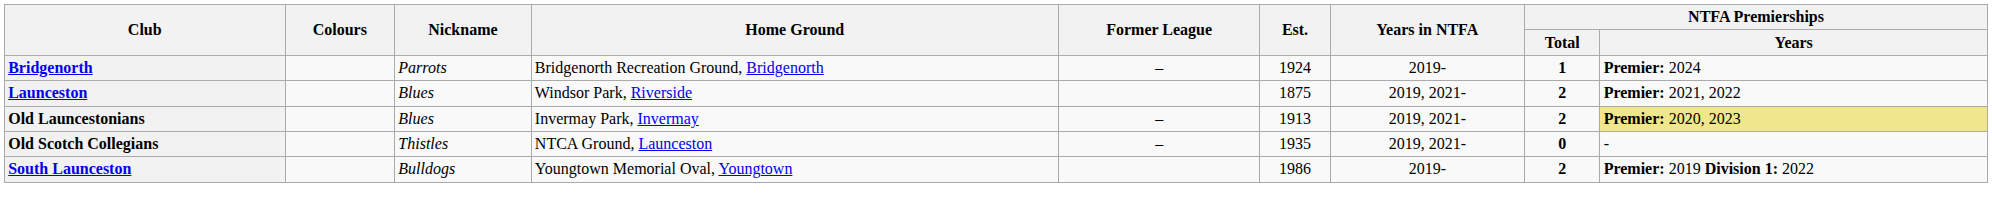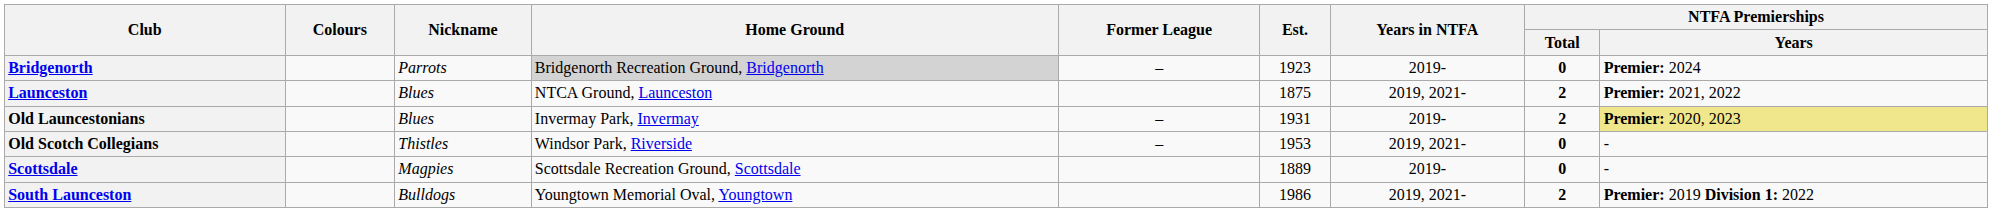Bridgenorth | Home Ground: no background -> lightgrey background
Bridgenorth | Est.: 1924 -> 1923
Bridgenorth | NTFA Premierships / Total: 1 -> 0
Launceston | Home Ground: Windsor Park, Riverside -> NTCA Ground, Launceston
Old Launcestonians | Est.: 1913 -> 1931
Old Launcestonians | Years in NTFA: 2019, 2021- -> 2019-
Old Scotch Collegians | Home Ground: NTCA Ground, Launceston -> Windsor Park, Riverside
Old Scotch Collegians | Est.: 1935 -> 1953
+ row: Scottsdale | Magpies | Scottsdale Recreation Ground, Scottsdale | 1889 | 2019- | 0 | -
South Launceston | Years in NTFA: 2019- -> 2019, 2021-
